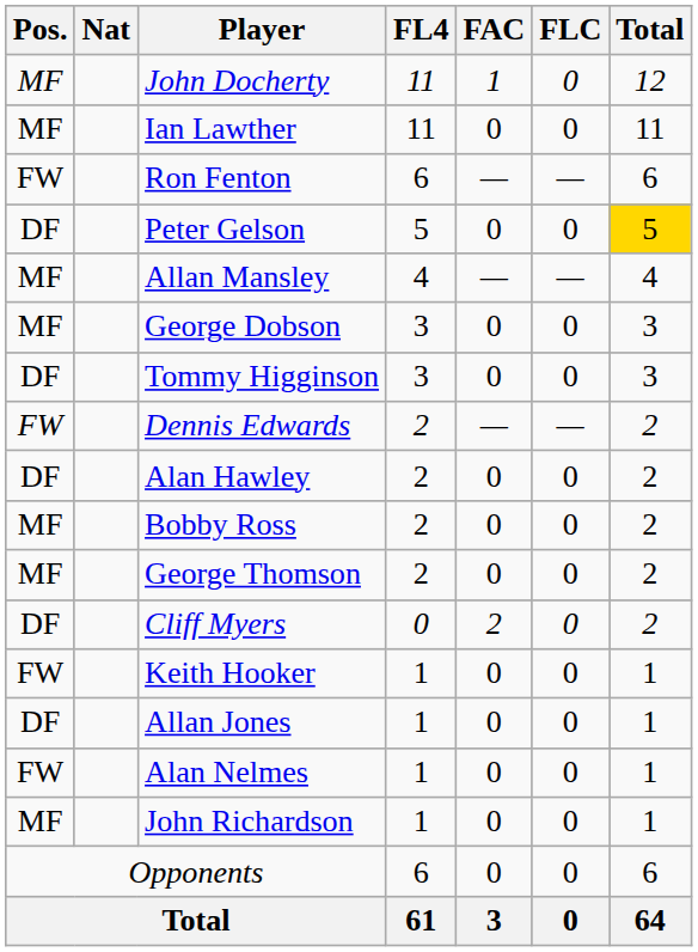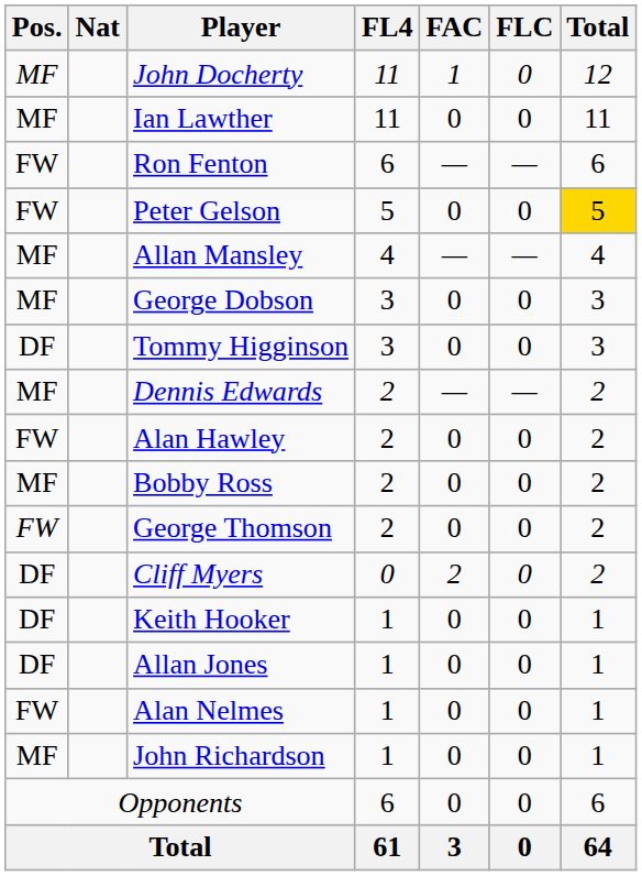Peter Gelson | Pos.: DF -> FW
Dennis Edwards | Pos.: FW -> MF
Alan Hawley | Pos.: DF -> FW
George Thomson | Pos.: MF -> FW
Keith Hooker | Pos.: FW -> DF
